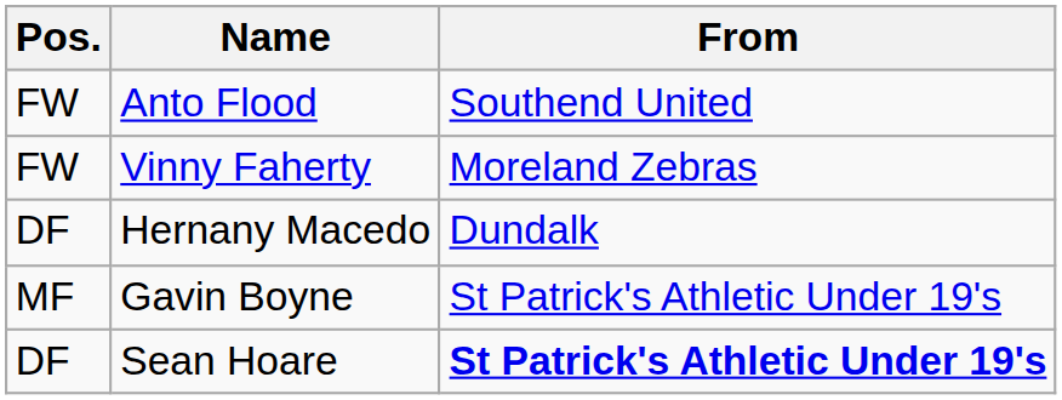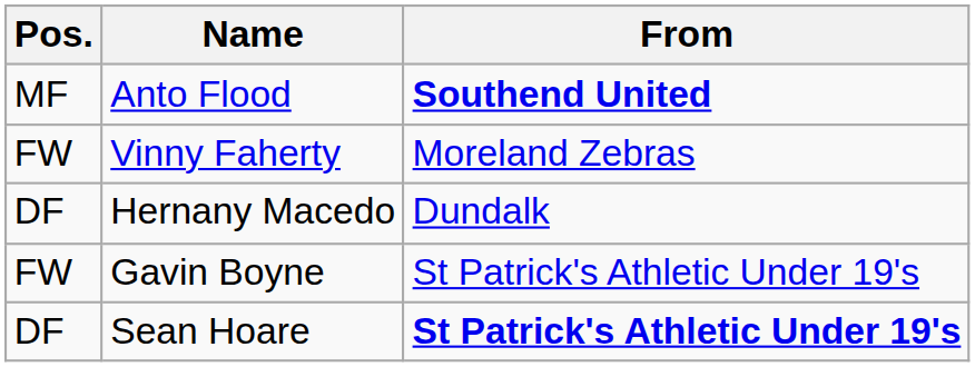Anto Flood | Pos.: FW -> MF
Anto Flood | From: normal -> bold
Gavin Boyne | Pos.: MF -> FW
